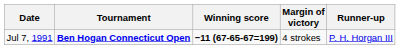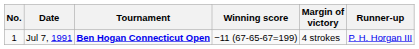+ column: No. | 1
Jul 7, 1991 | Winning score: bold -> normal
